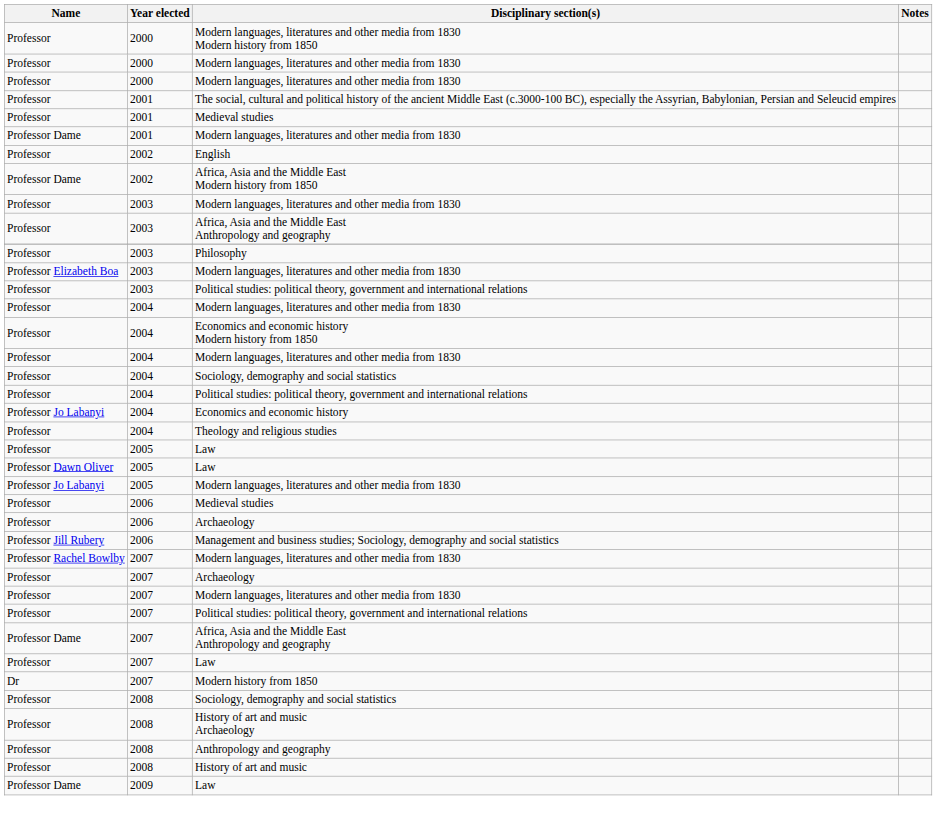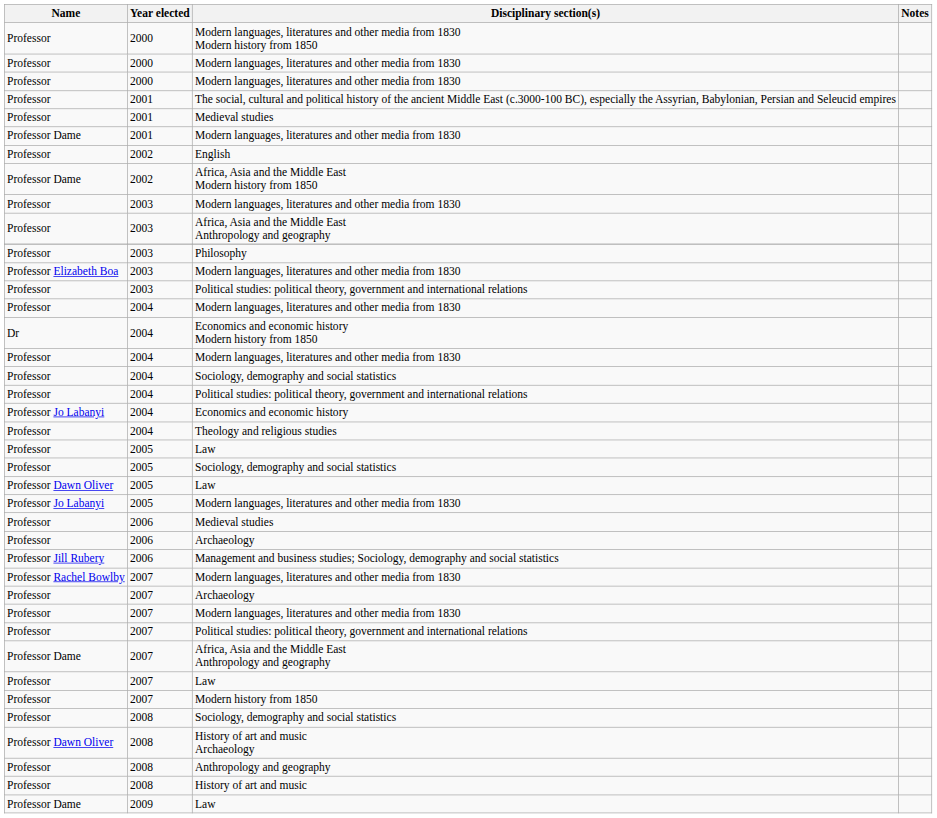Economics and economic history Modern history from 1850 | Name: Professor -> Dr
+ row: Professor | 2005 | Sociology, demography and social statistics
Modern history from 1850 | Name: Dr -> Professor
History of art and music Archaeology | Name: Professor -> Professor Dawn Oliver
